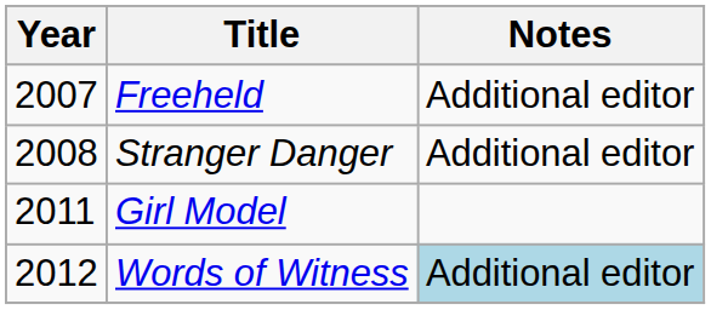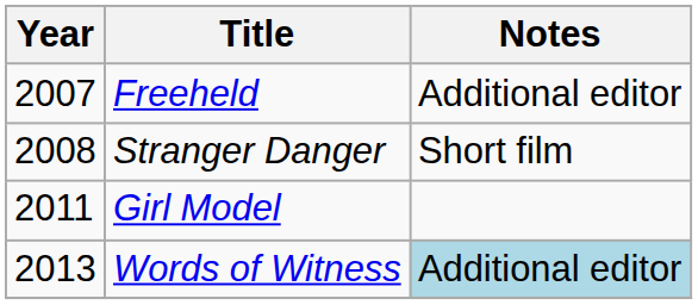Stranger Danger | Notes: Additional editor -> Short film
Words of Witness | Year: 2012 -> 2013
